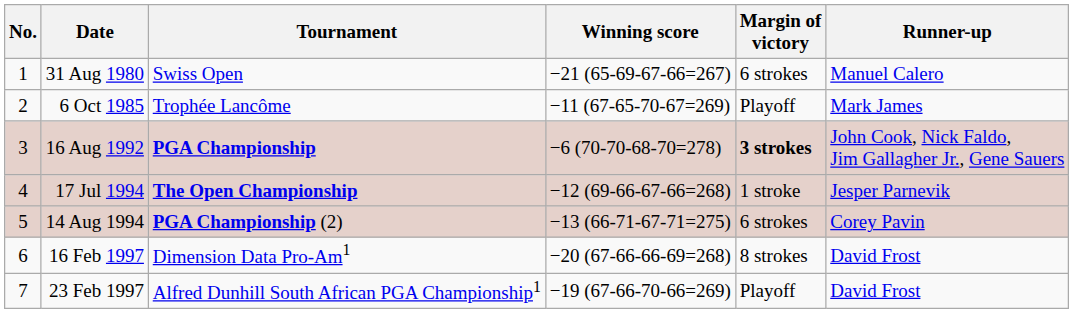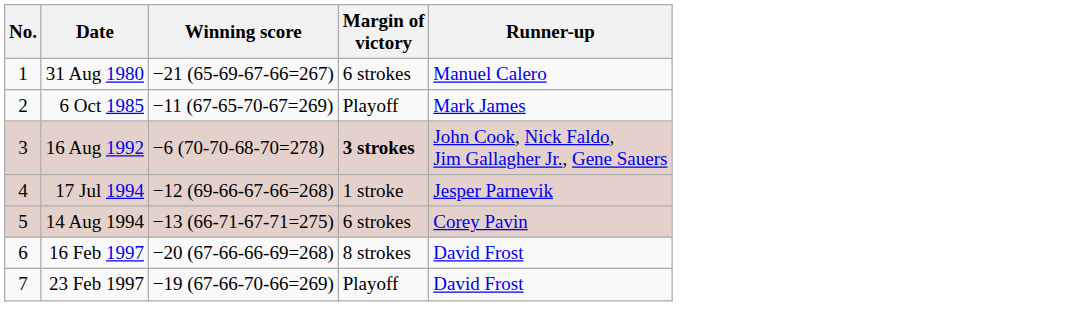- column: Tournament | Swiss Open | Trophée Lancôme | PGA Championship | The Open Championship | PGA Championship (2) | Dimension Data Pro-Am1 | Alfred Dunhill South African PGA Championship1
